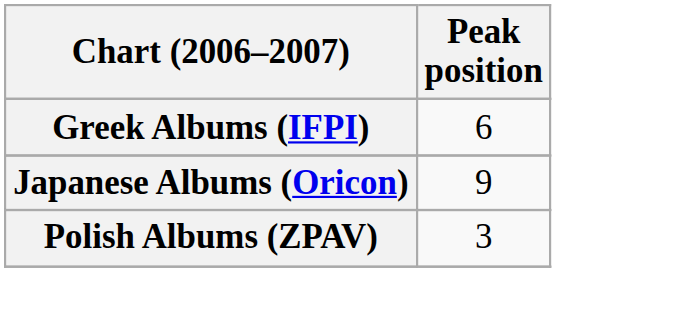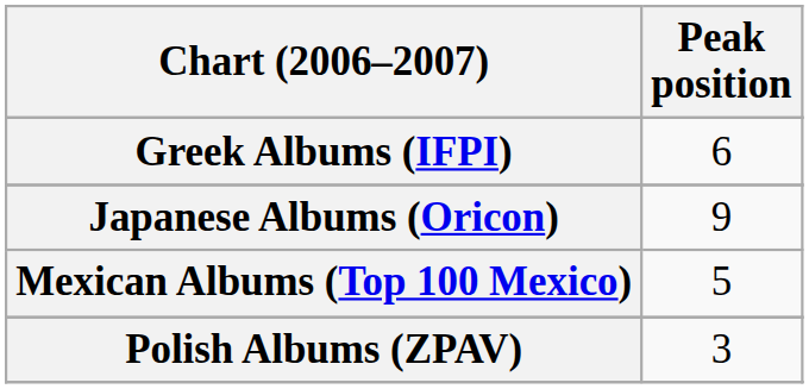+ row: Mexican Albums (Top 100 Mexico) | 5
